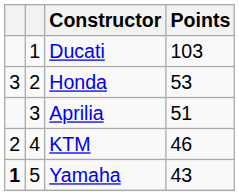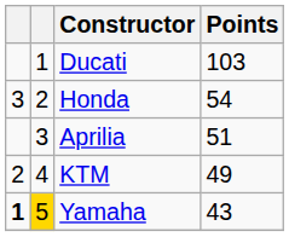Honda | Points: 53 -> 54
KTM | Points: 46 -> 49
Yamaha | column 2: no background -> gold background
